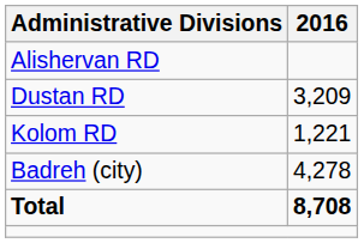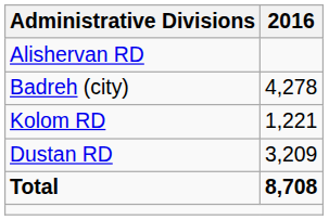rows swapped: Dustan RD <-> Badreh (city)
